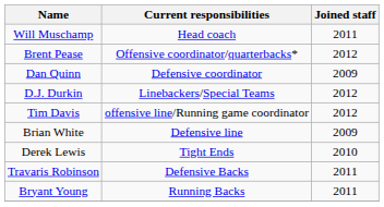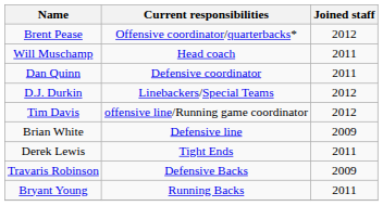rows swapped: Will Muschamp <-> Brent Pease
Dan Quinn | Joined staff: 2009 -> 2011
Derek Lewis | Joined staff: 2010 -> 2011
Travaris Robinson | Joined staff: 2011 -> 2009
